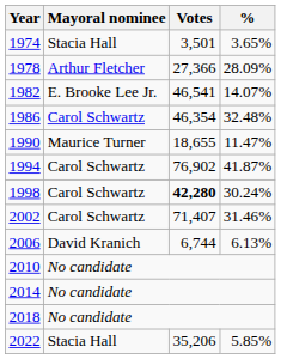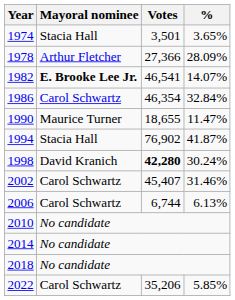1982 | Mayoral nominee: normal -> bold
1986 | %: 32.48% -> 32.84%
1994 | Mayoral nominee: Carol Schwartz -> Stacia Hall
1998 | Mayoral nominee: Carol Schwartz -> David Kranich
2002 | Votes: 71,407 -> 45,407
2006 | Mayoral nominee: David Kranich -> Carol Schwartz
2022 | Mayoral nominee: Stacia Hall -> Carol Schwartz
